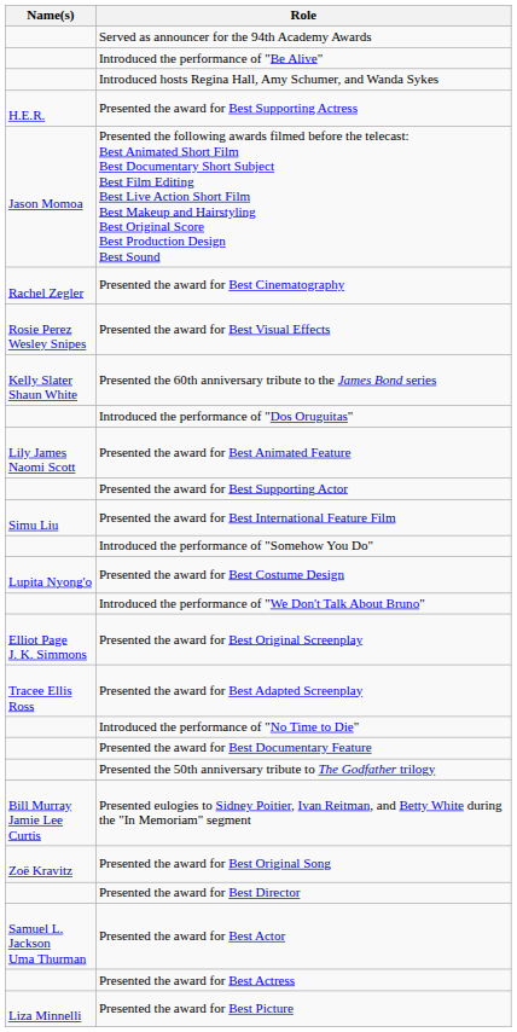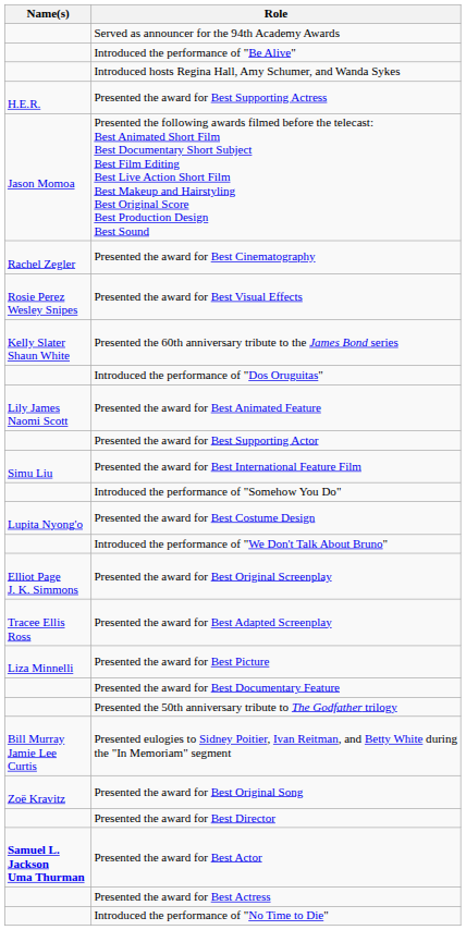rows swapped: Introduced the performance of "No Time to Die" <-> Presented the award for Best Picture
Presented the award for Best Actor | Name(s): normal -> bold
